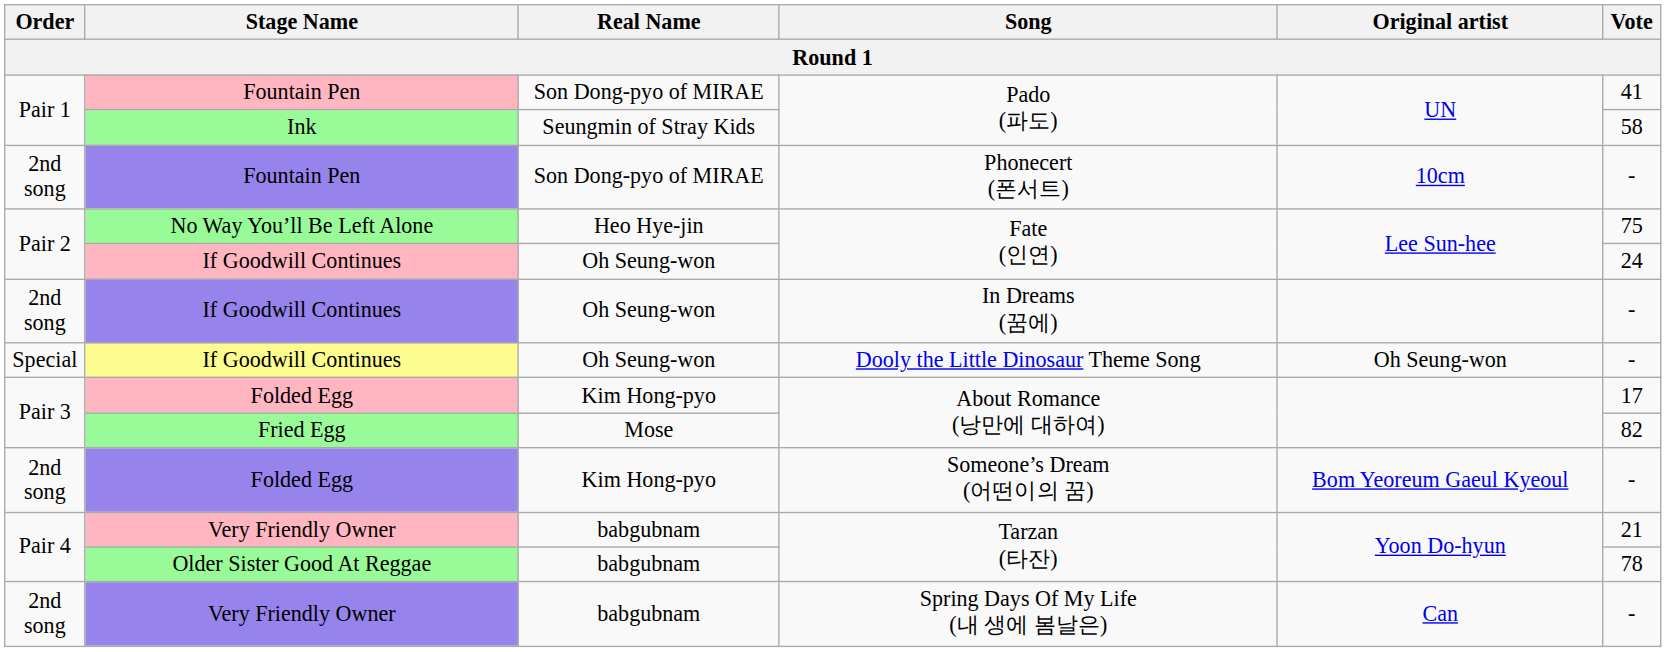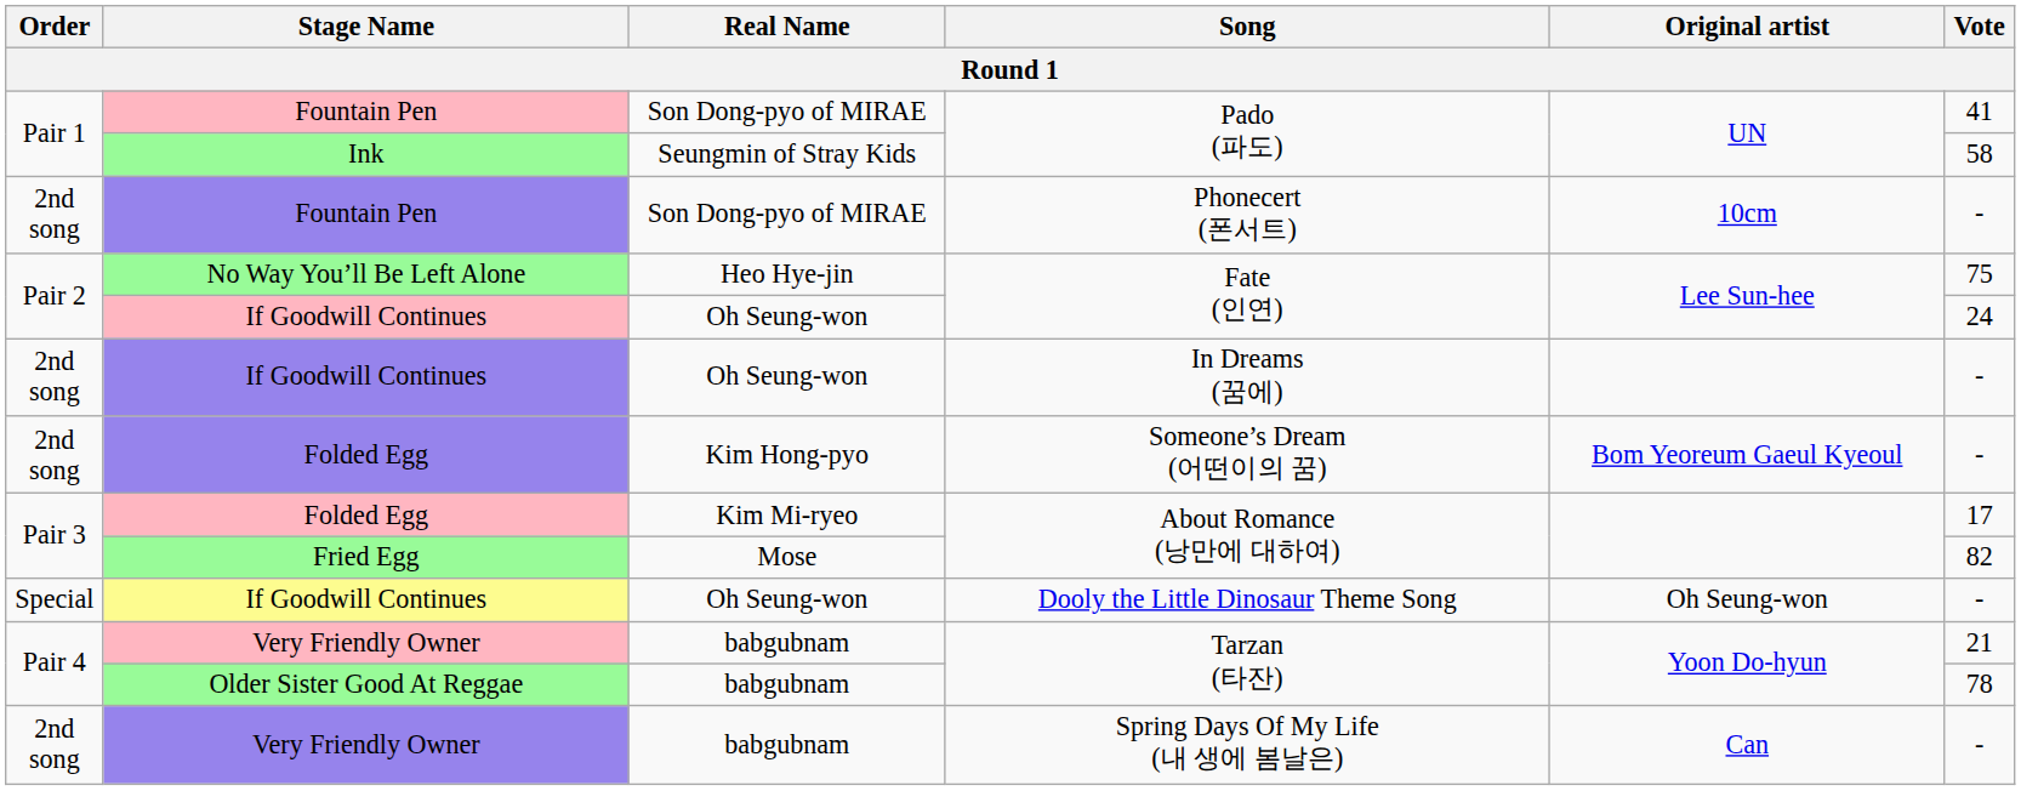rows swapped: Dooly the Little Dinosaur Theme Song <-> Someone’s Dream (어떤이의 꿈)
Folded Egg / About Romance (낭만에 대하여) | Real Name: Kim Hong-pyo -> Kim Mi-ryeo
